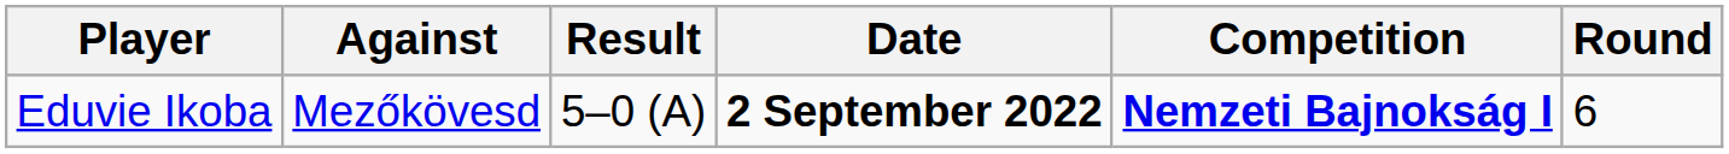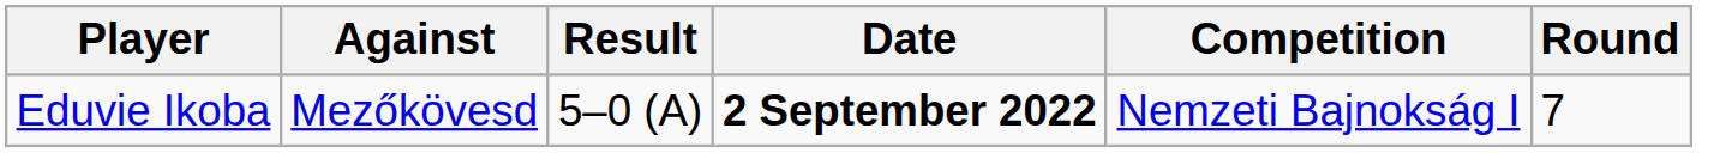Eduvie Ikoba | Competition: bold -> normal
Eduvie Ikoba | Round: 6 -> 7
